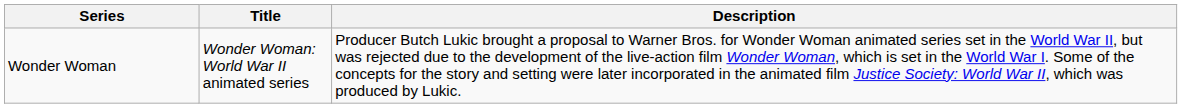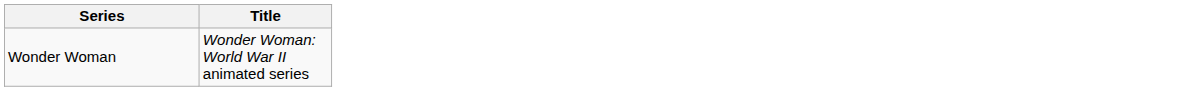- column: Description | Producer Butch Lukic brought a proposal to Warner Bros. for Wonder Woman animated series set in the World War II, but was rejected due to the development of the live-action film Wonder Woman, which is set in the World War I. Some of the concepts for the story and setting were later incorporated in the animated film Justice Society: World War II, which was produced by Lukic.
